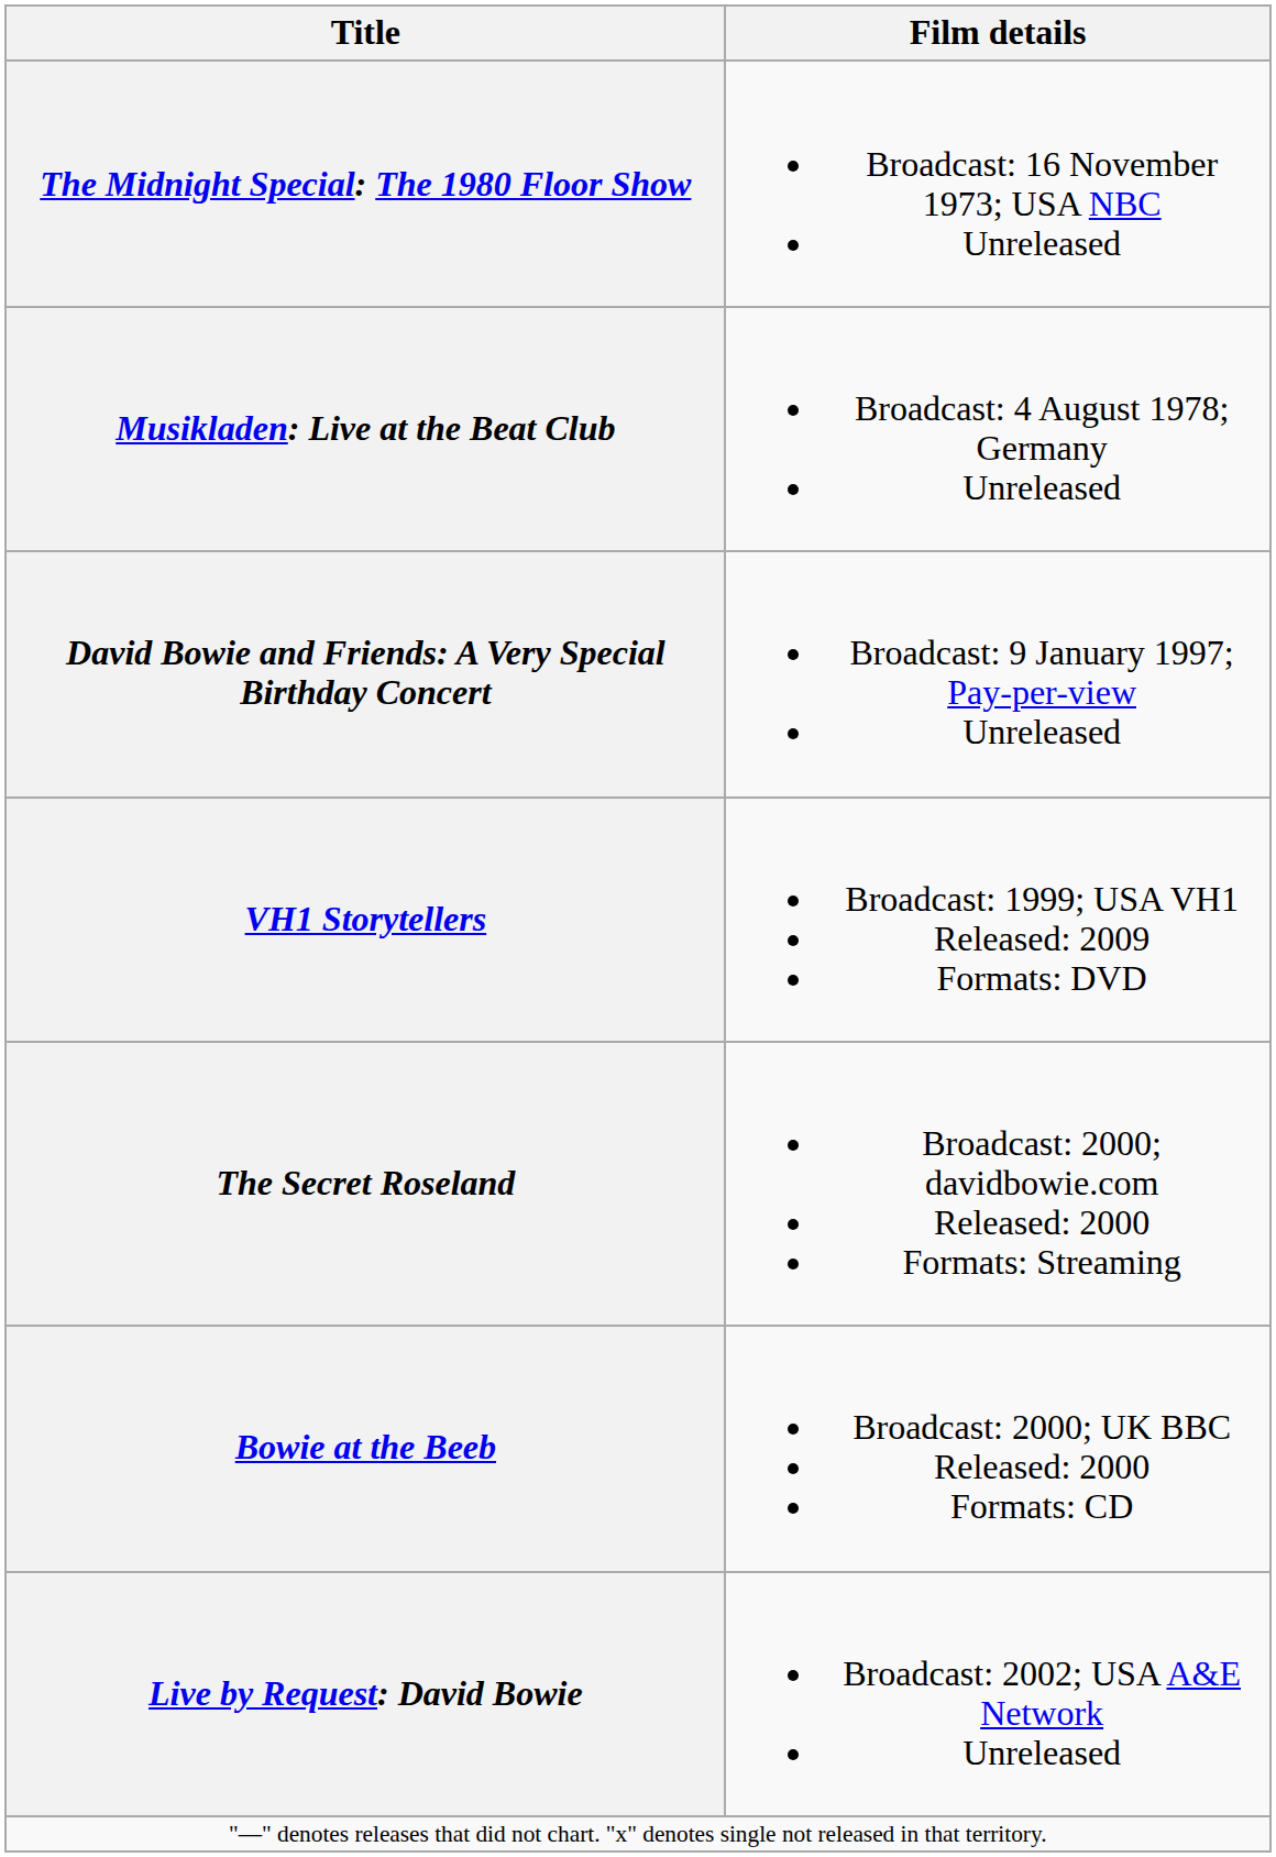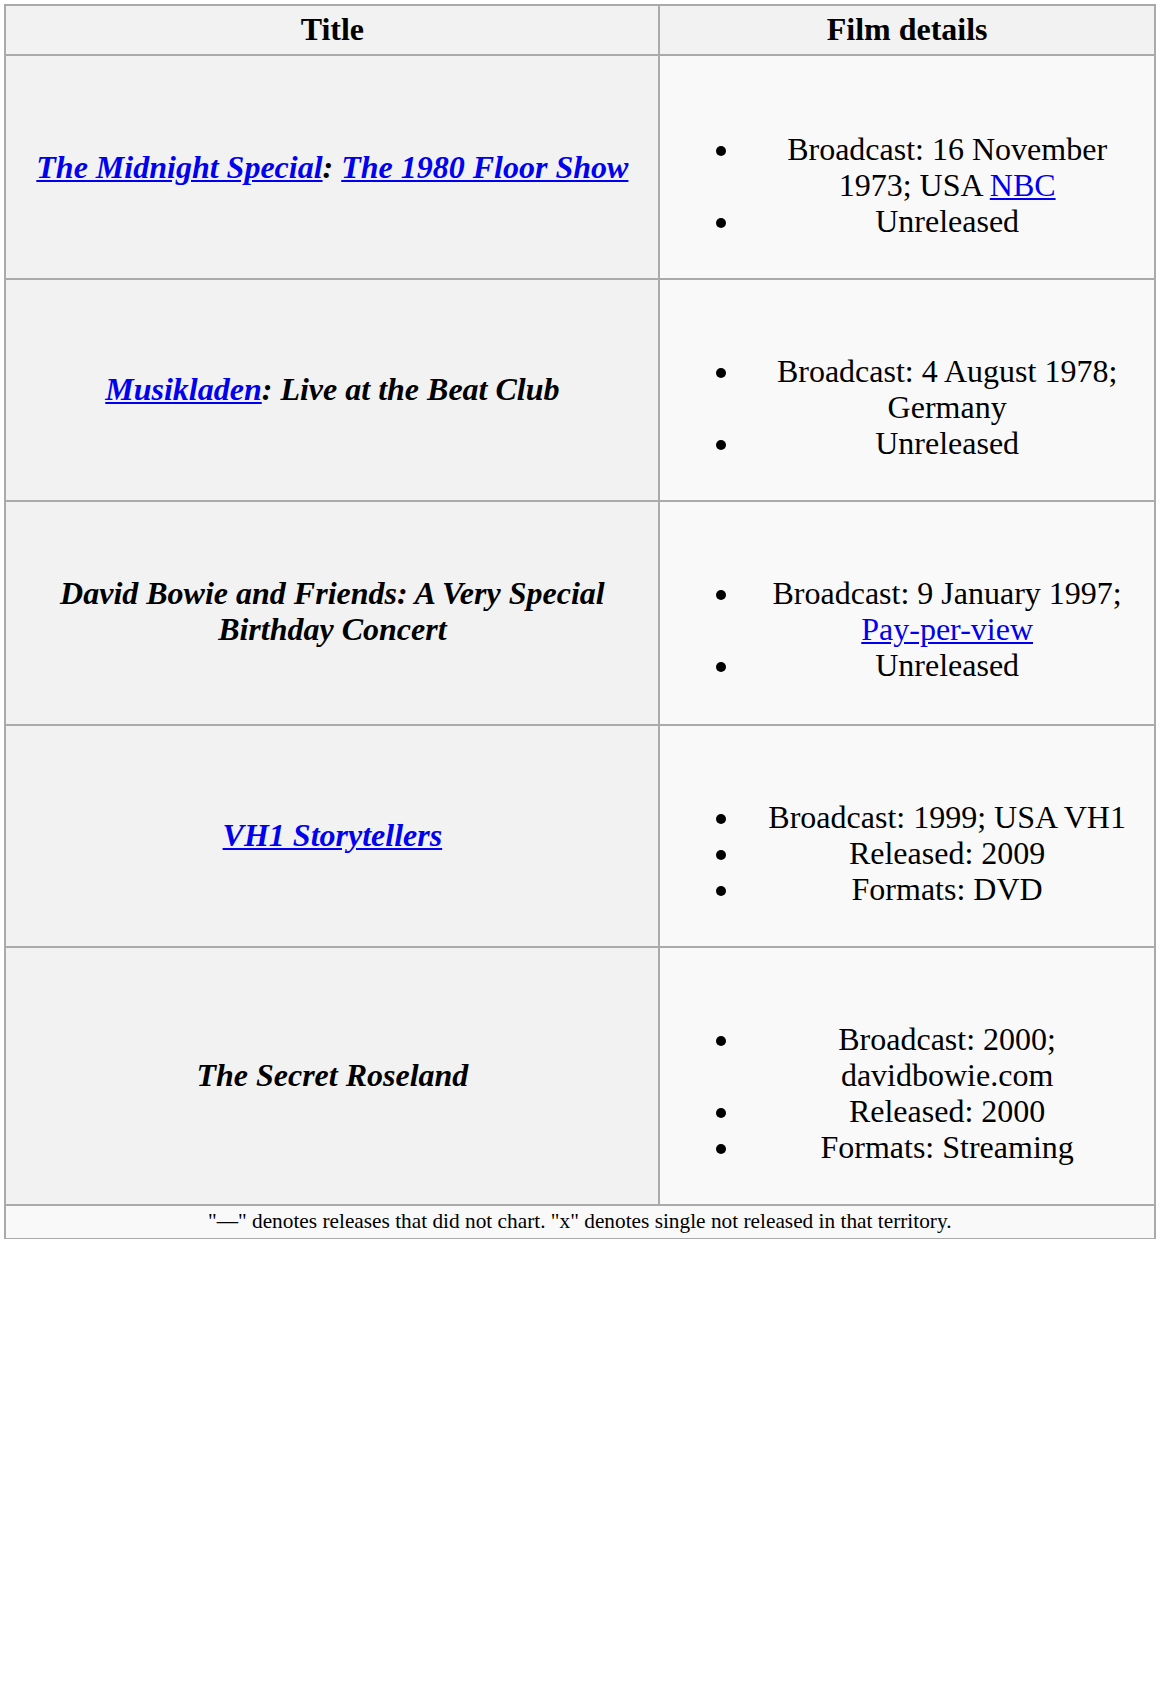- row: Bowie at the Beeb | Broadcast: 2000; UK BBC Released: 2000 Formats: CD
- row: Live by Request: David Bowie | Broadcast: 2002; USA A&E Network Unreleased
